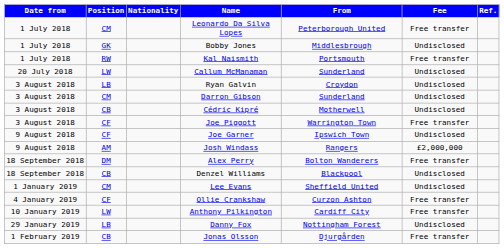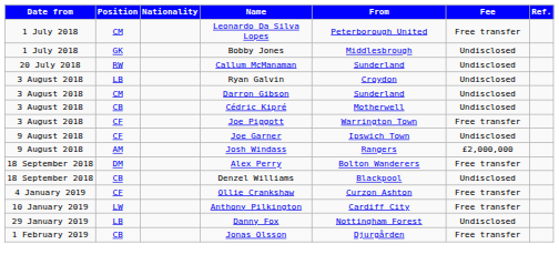- row: 1 July 2018 | RW | Kal Naismith | Portsmouth | Free transfer
Callum McManaman | Position: LW -> RW
- row: 1 January 2019 | CM | Lee Evans | Sheffield United | Undisclosed
